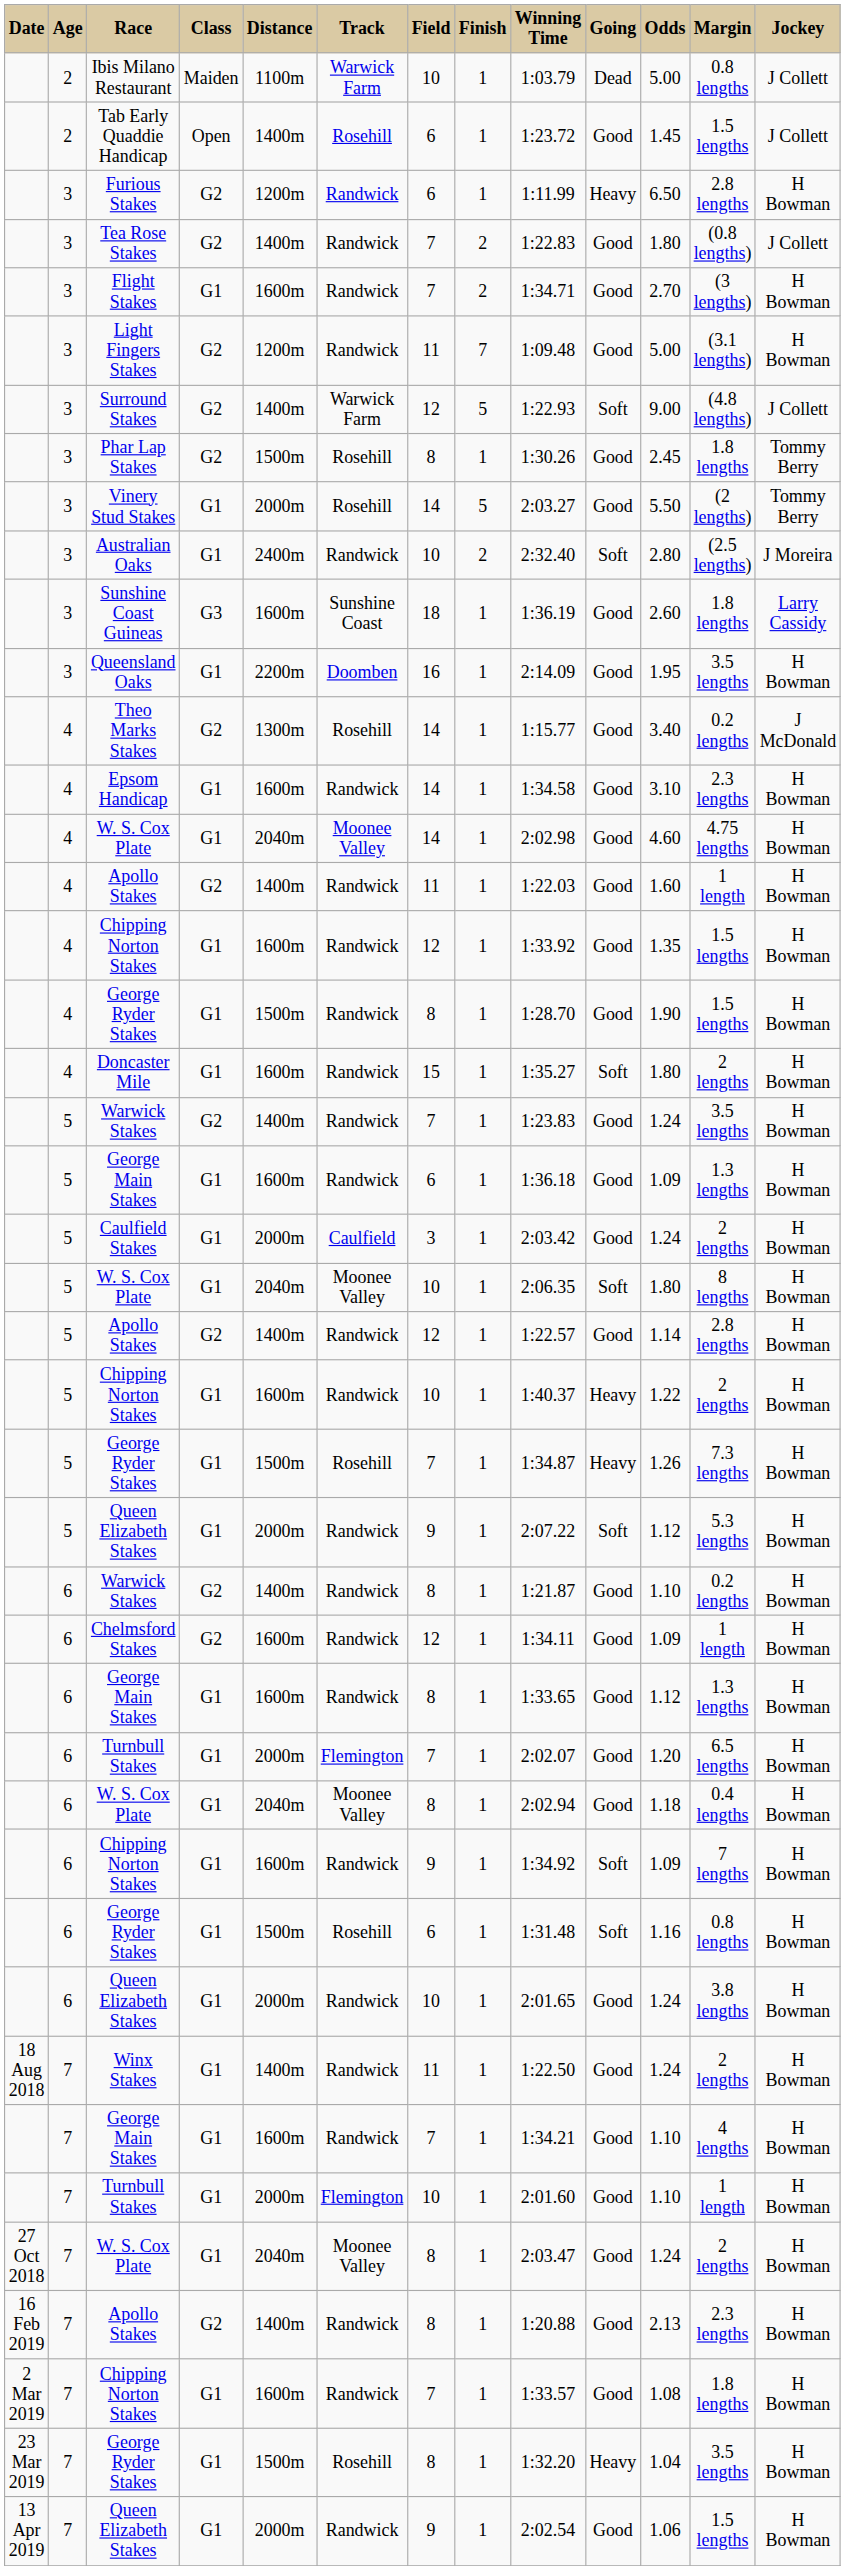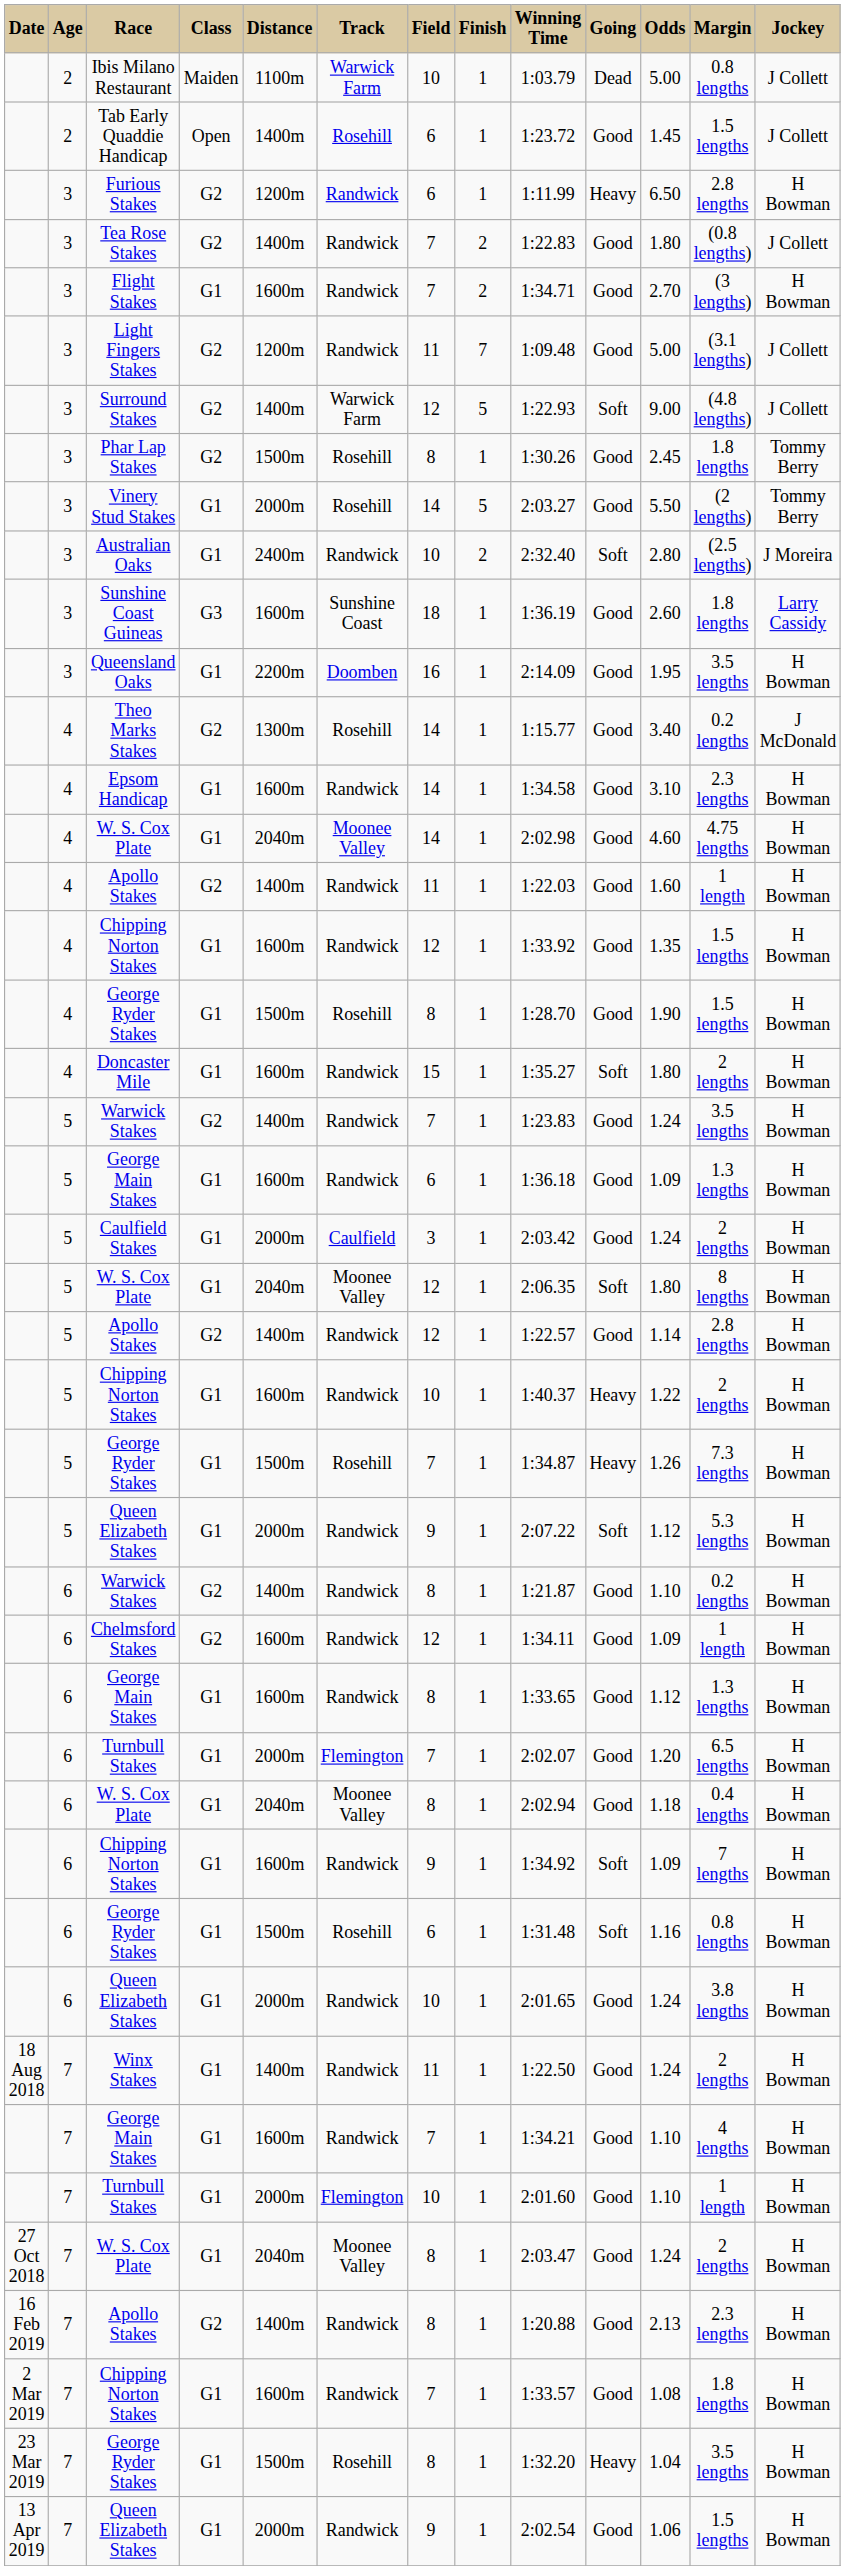Light Fingers Stakes | Jockey: H Bowman -> J Collett
4 / George Ryder Stakes | Track: Randwick -> Rosehill
5 / W. S. Cox Plate | Field: 10 -> 12
